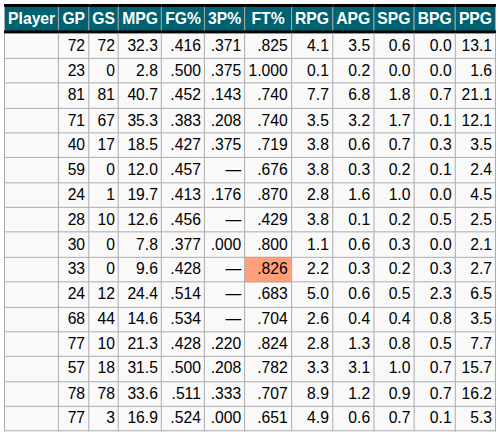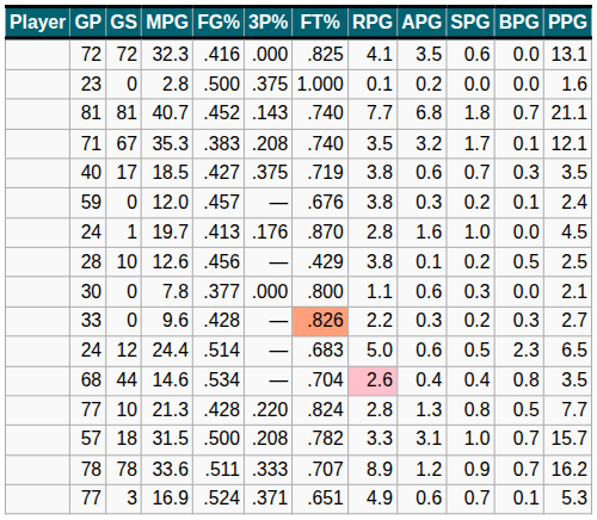32.3 | 3P%: .371 -> .000
14.6 | RPG: no background -> pink background
16.9 | 3P%: .000 -> .371
